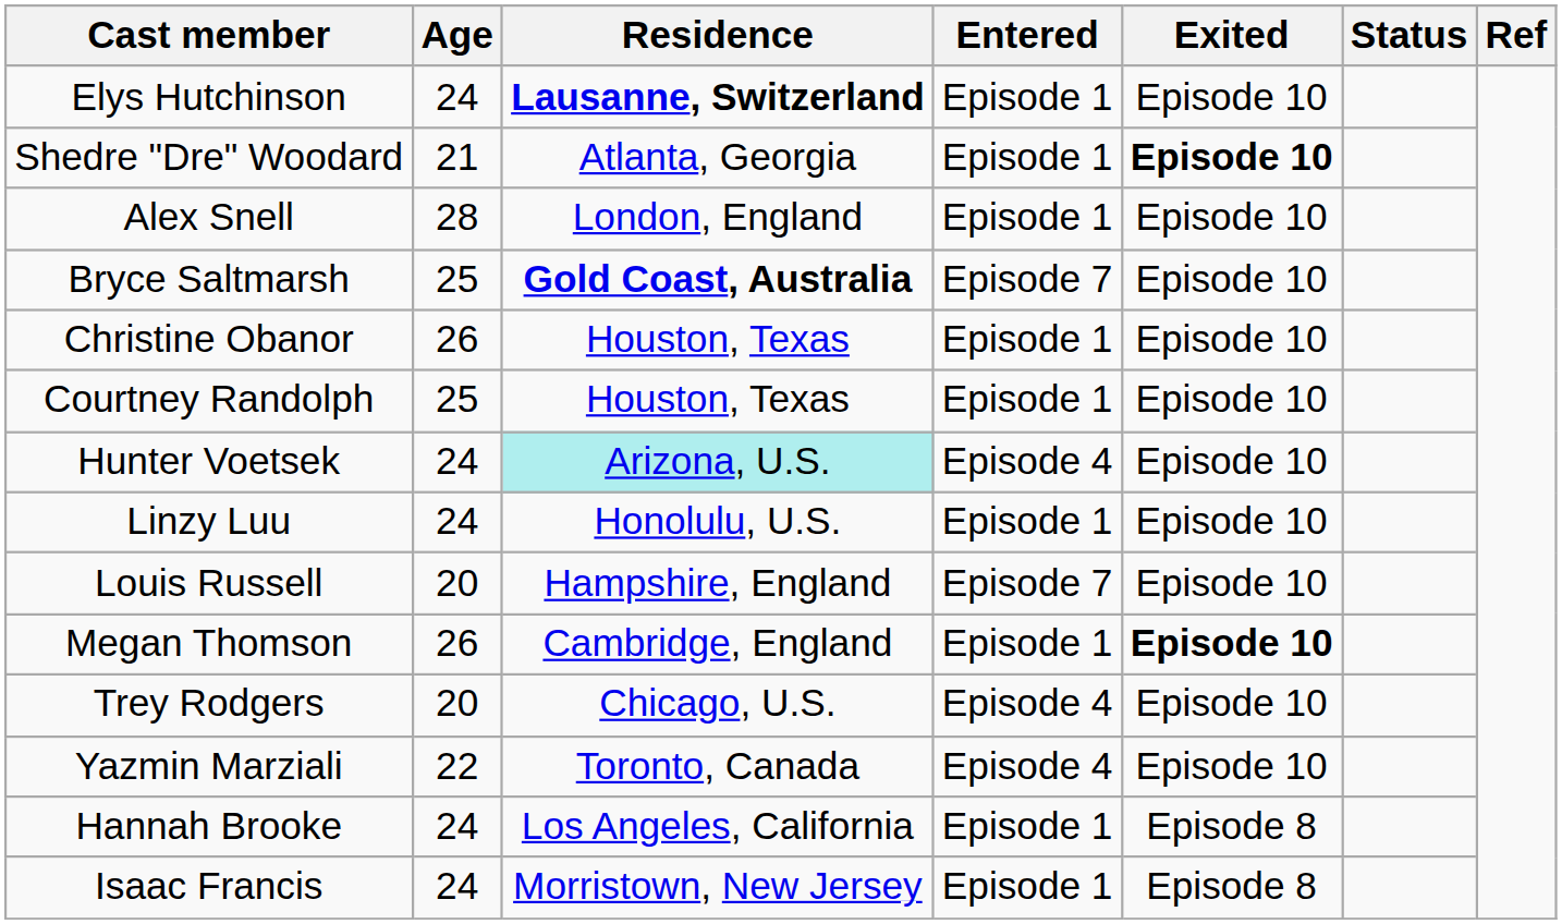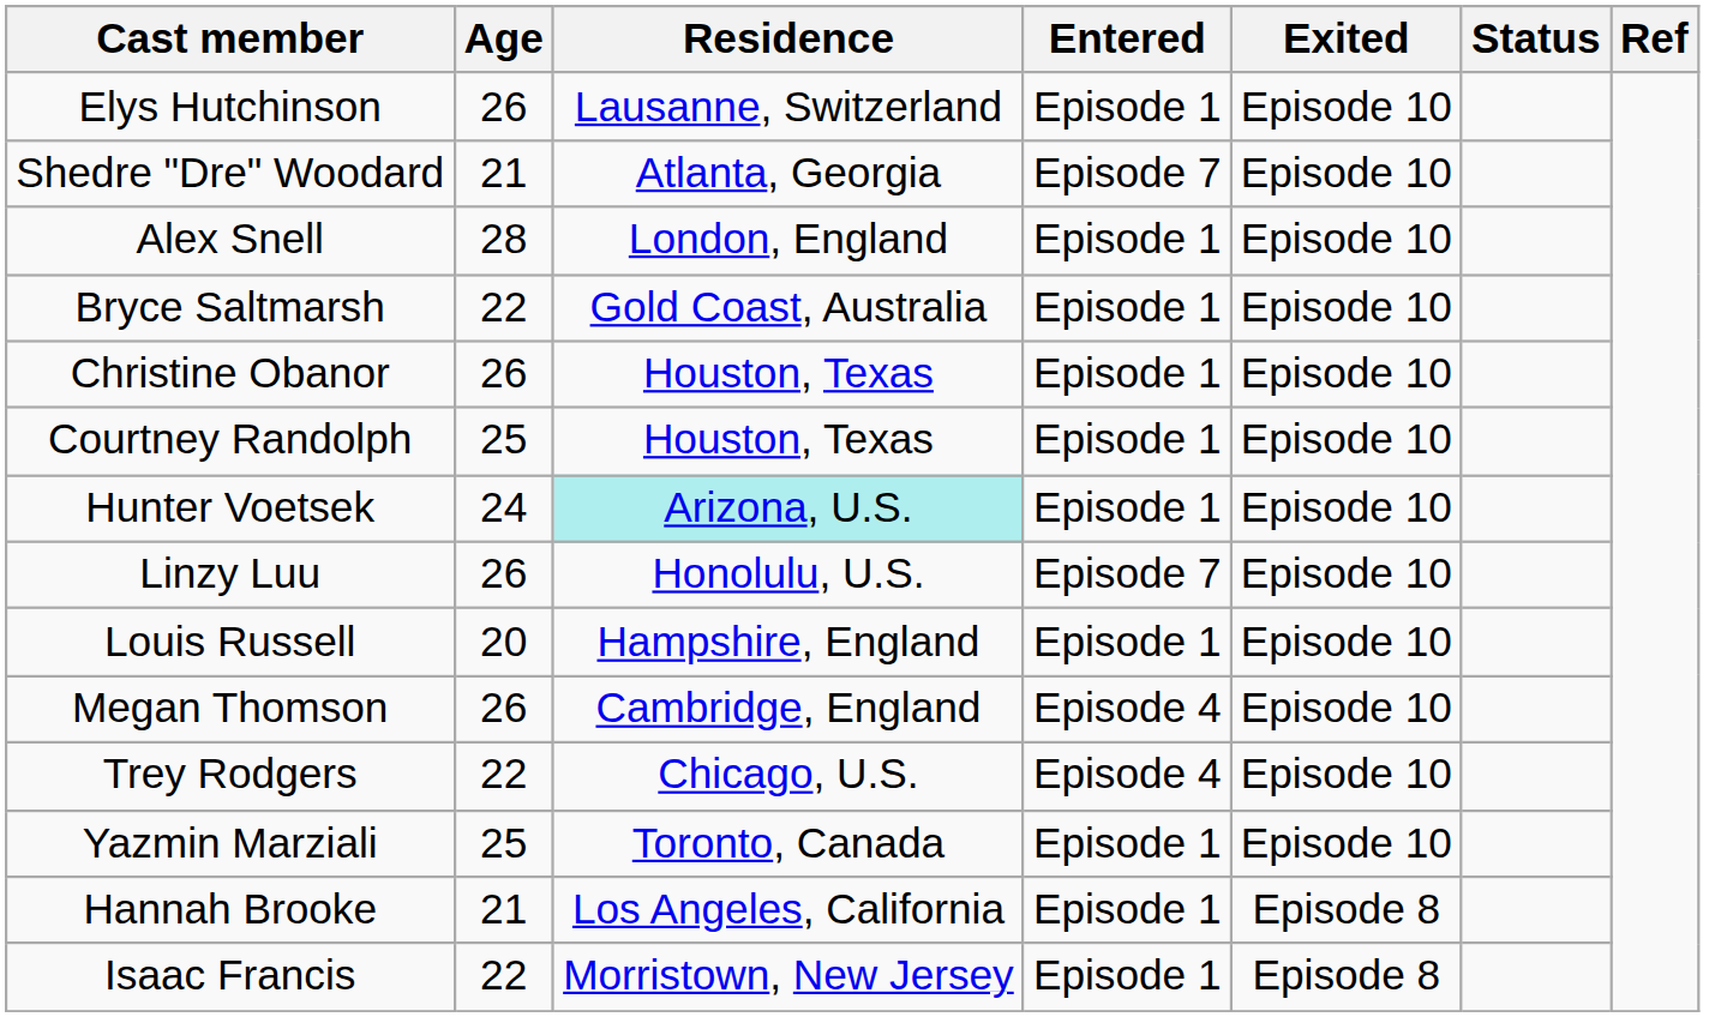Elys Hutchinson | Age: 24 -> 26
Elys Hutchinson | Residence: bold -> normal
Shedre "Dre" Woodard | Entered: Episode 1 -> Episode 7
Shedre "Dre" Woodard | Exited: bold -> normal
Bryce Saltmarsh | Age: 25 -> 22
Bryce Saltmarsh | Residence: bold -> normal
Bryce Saltmarsh | Entered: Episode 7 -> Episode 1
Hunter Voetsek | Entered: Episode 4 -> Episode 1
Linzy Luu | Age: 24 -> 26
Linzy Luu | Entered: Episode 1 -> Episode 7
Louis Russell | Entered: Episode 7 -> Episode 1
Megan Thomson | Entered: Episode 1 -> Episode 4
Megan Thomson | Exited: bold -> normal
Trey Rodgers | Age: 20 -> 22
Yazmin Marziali | Age: 22 -> 25
Yazmin Marziali | Entered: Episode 4 -> Episode 1
Hannah Brooke | Age: 24 -> 21
Isaac Francis | Age: 24 -> 22
